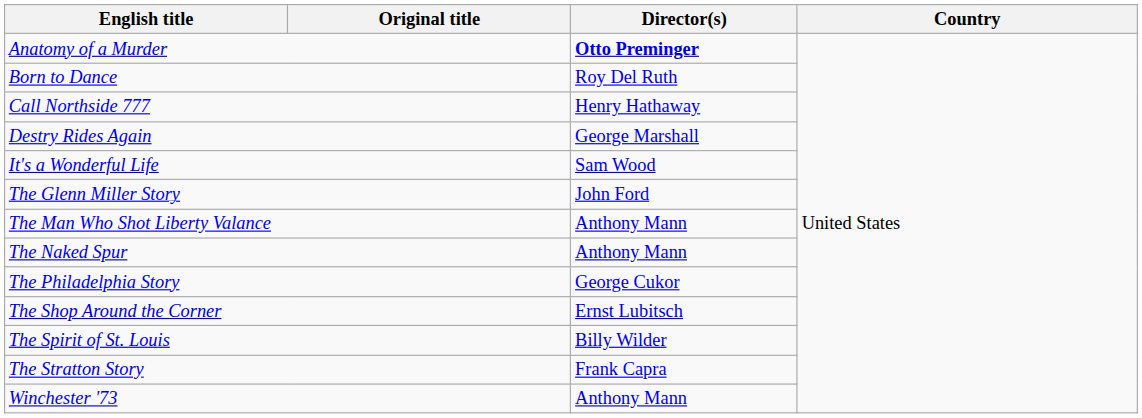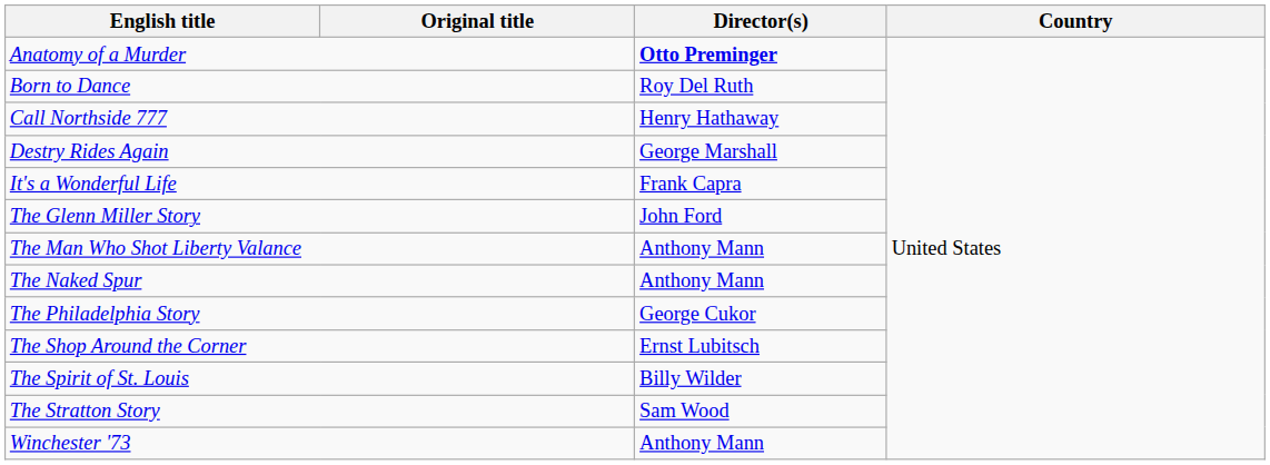It's a Wonderful Life | Director(s): Sam Wood -> Frank Capra
The Stratton Story | Director(s): Frank Capra -> Sam Wood
